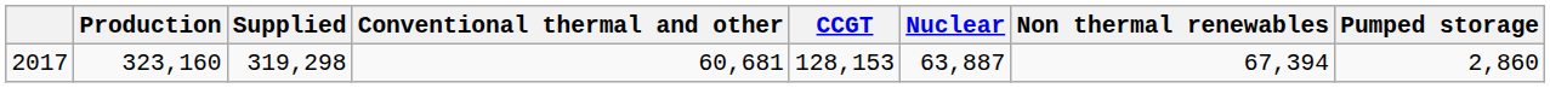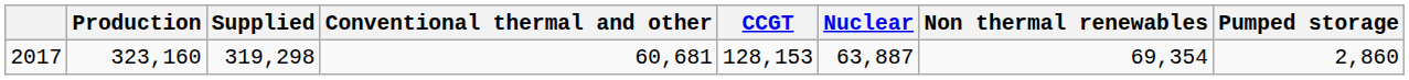2017 | Non thermal renewables: 67,394 -> 69,354
